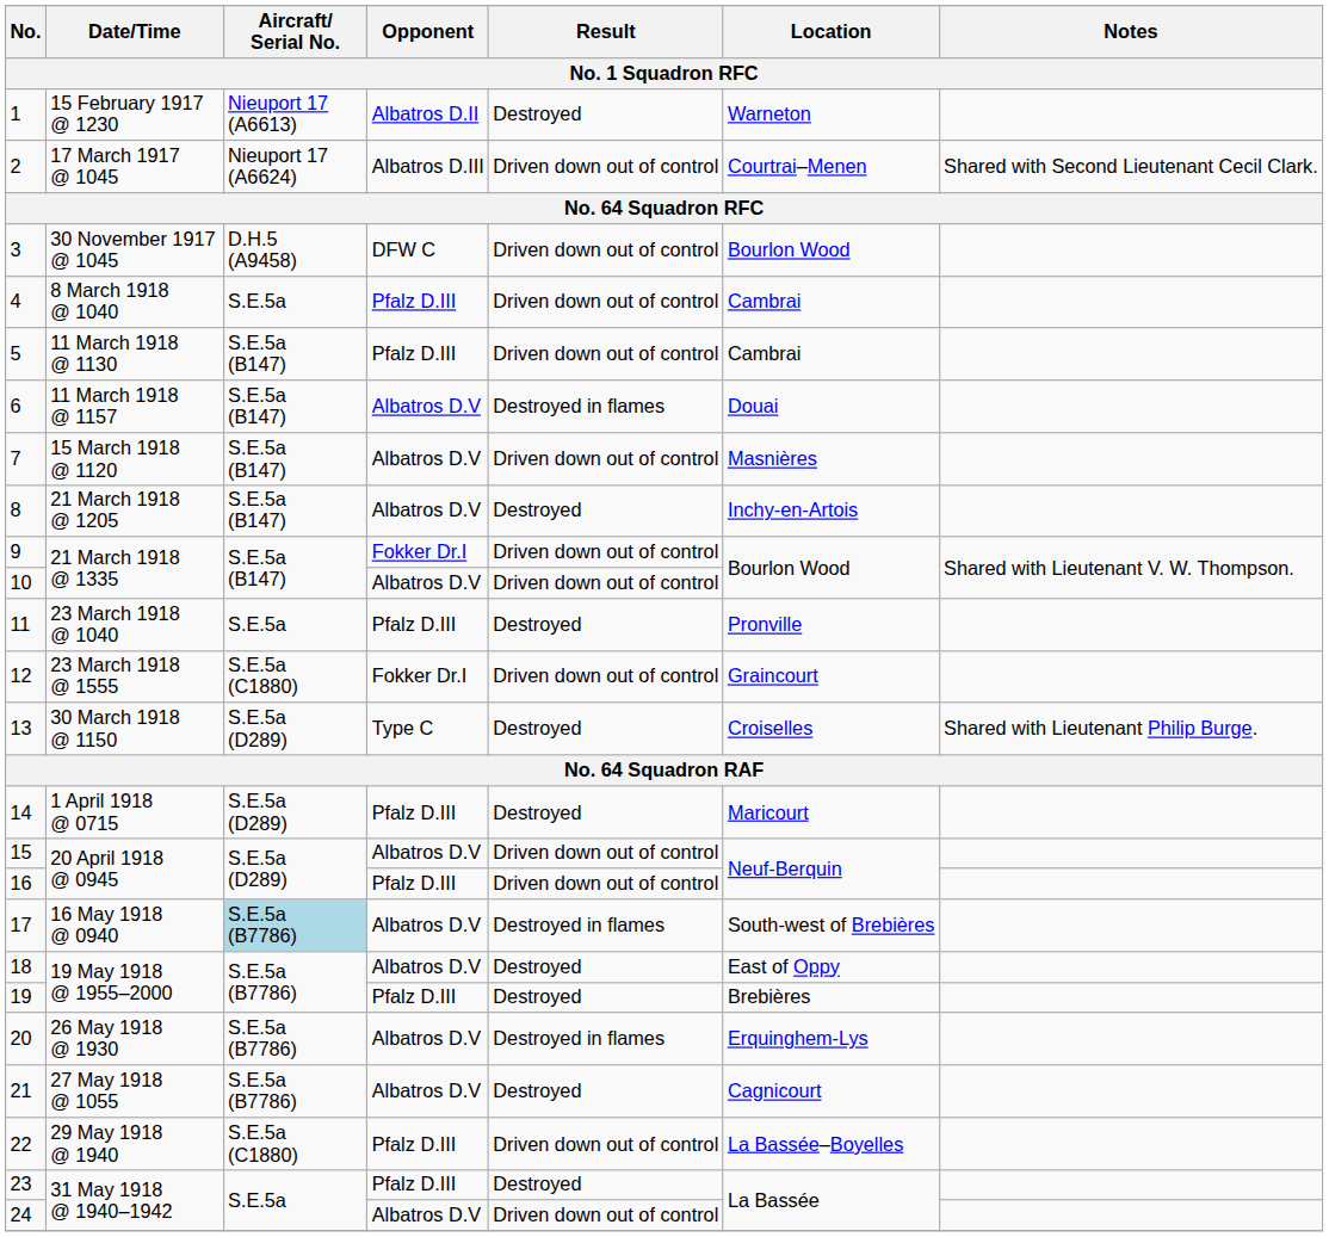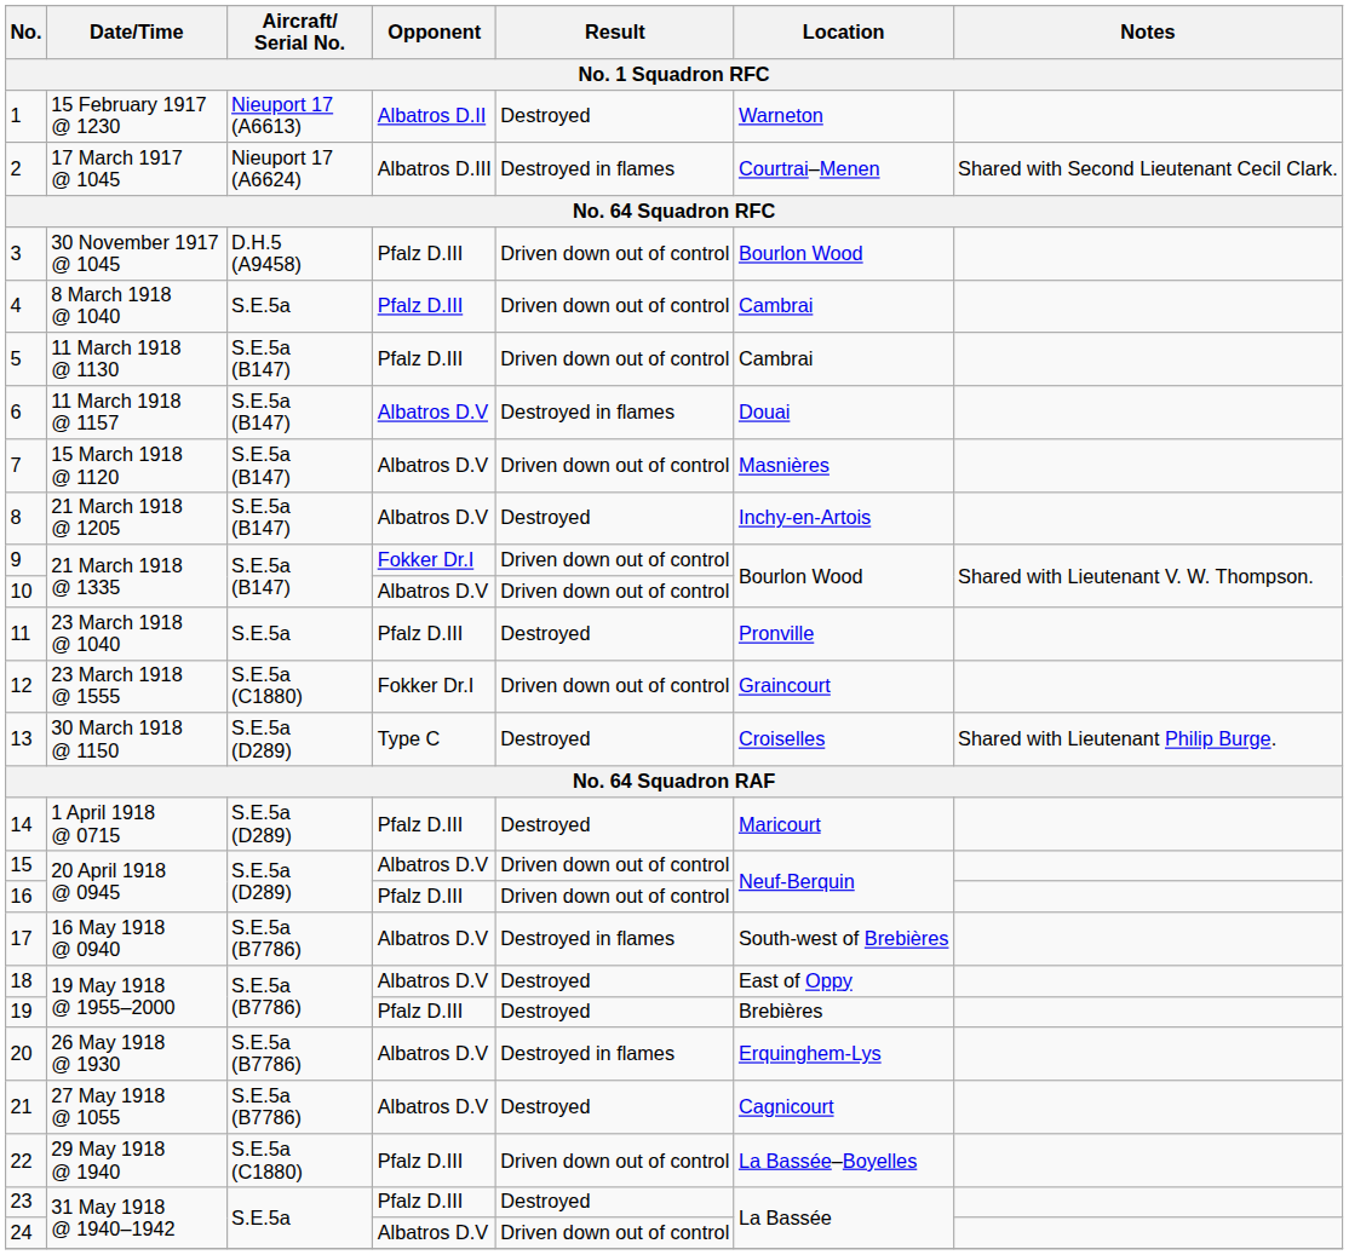2 | Result: Driven down out of control -> Destroyed in flames
3 | Opponent: DFW C -> Pfalz D.III
17 | Aircraft/ Serial No.: lightblue background -> no background
